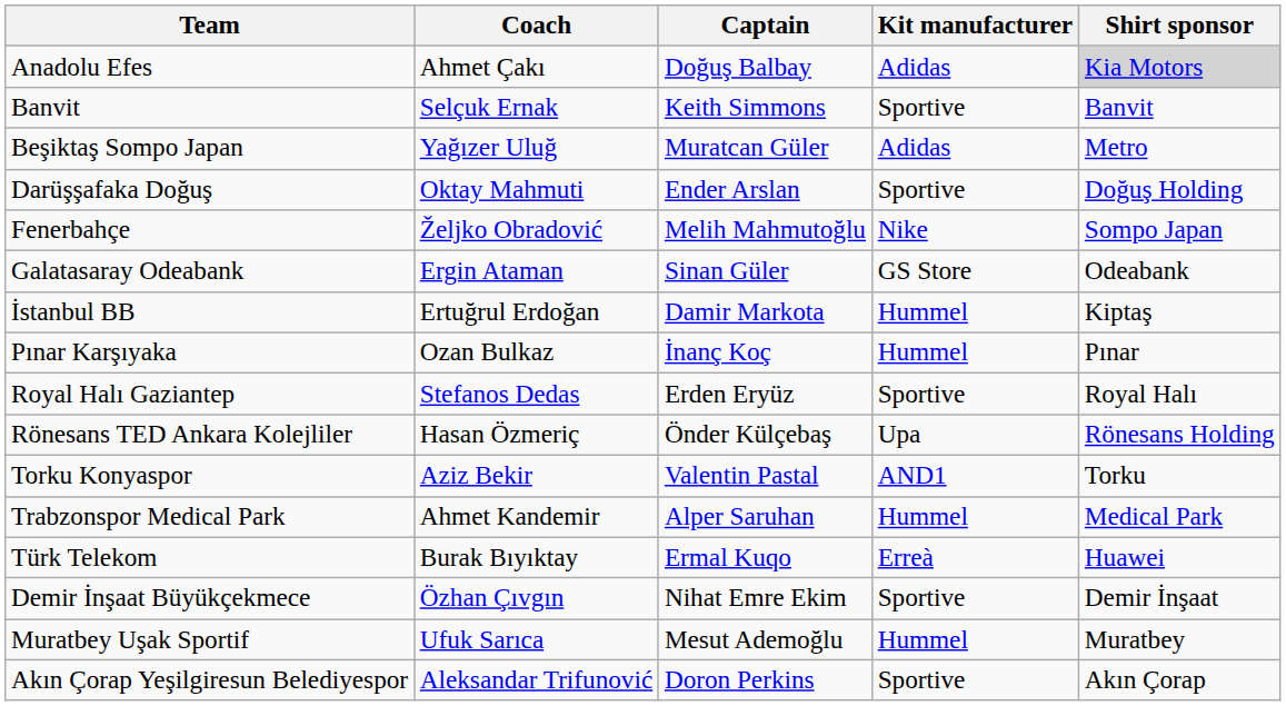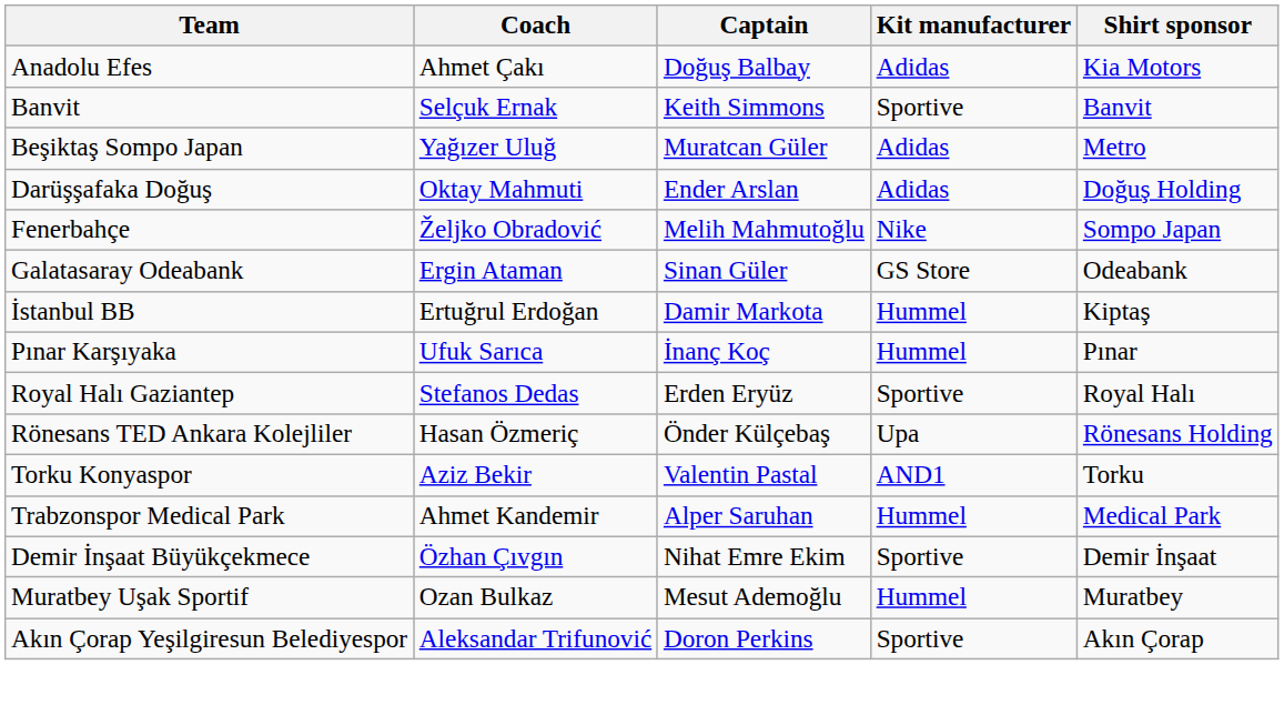Anadolu Efes | Shirt sponsor: lightgrey background -> no background
Darüşşafaka Doğuş | Kit manufacturer: Sportive -> Adidas
Pınar Karşıyaka | Coach: Ozan Bulkaz -> Ufuk Sarıca
- row: Türk Telekom | Burak Bıyıktay | Ermal Kuqo | Erreà | Huawei
Muratbey Uşak Sportif | Coach: Ufuk Sarıca -> Ozan Bulkaz
